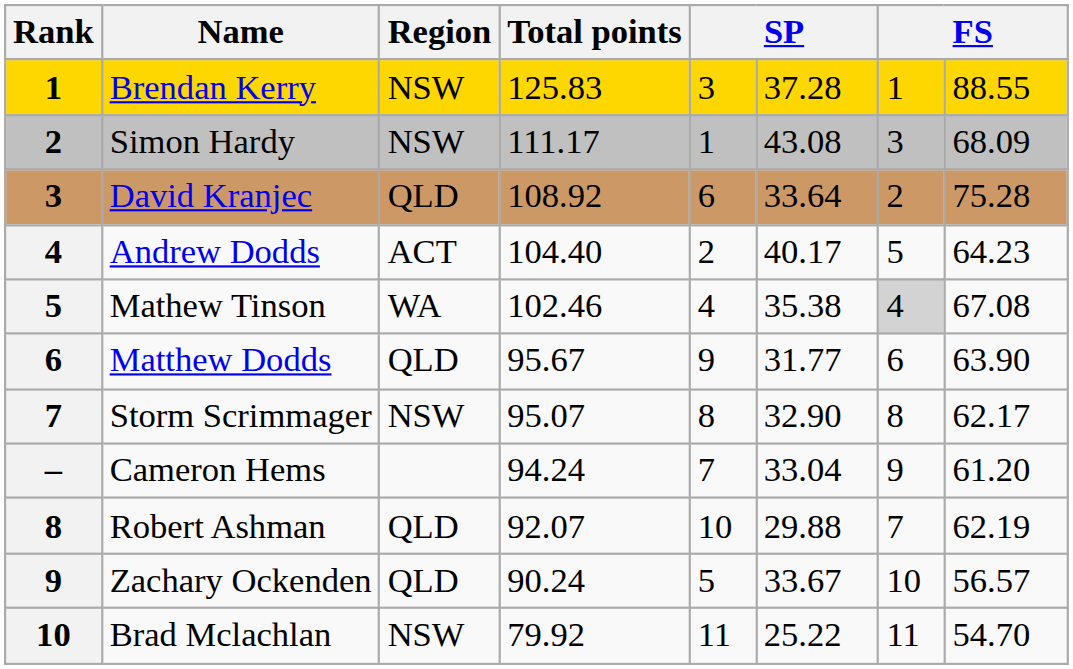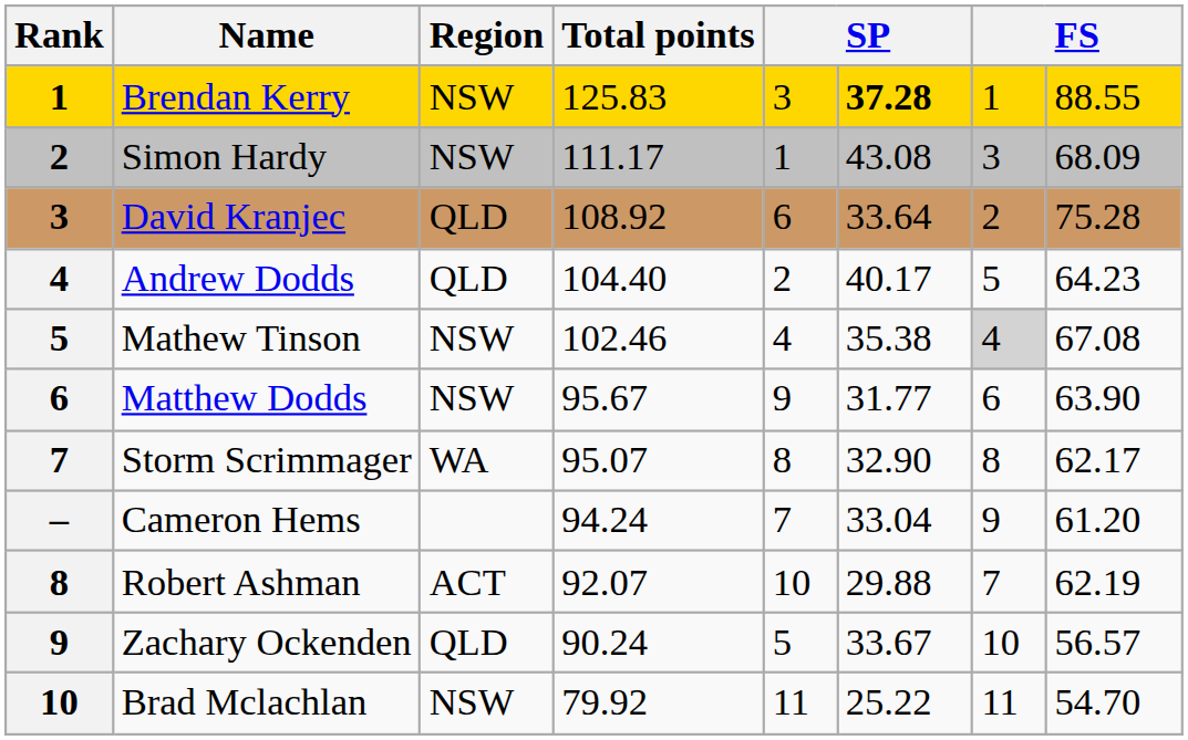Brendan Kerry | column 6: normal -> bold
Andrew Dodds | Region: ACT -> QLD
Mathew Tinson | Region: WA -> NSW
Matthew Dodds | Region: QLD -> NSW
Storm Scrimmager | Region: NSW -> WA
Robert Ashman | Region: QLD -> ACT
